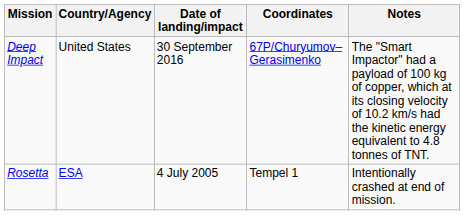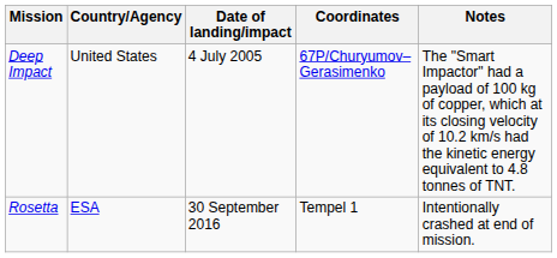Deep Impact | Date of landing/impact: 30 September 2016 -> 4 July 2005
Rosetta | Date of landing/impact: 4 July 2005 -> 30 September 2016
